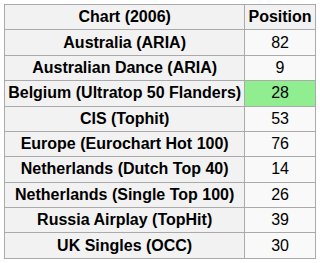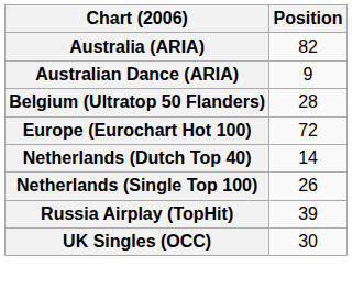Belgium (Ultratop 50 Flanders) | Position: lightgreen background -> no background
- row: CIS (Tophit) | 53
Europe (Eurochart Hot 100) | Position: 76 -> 72
